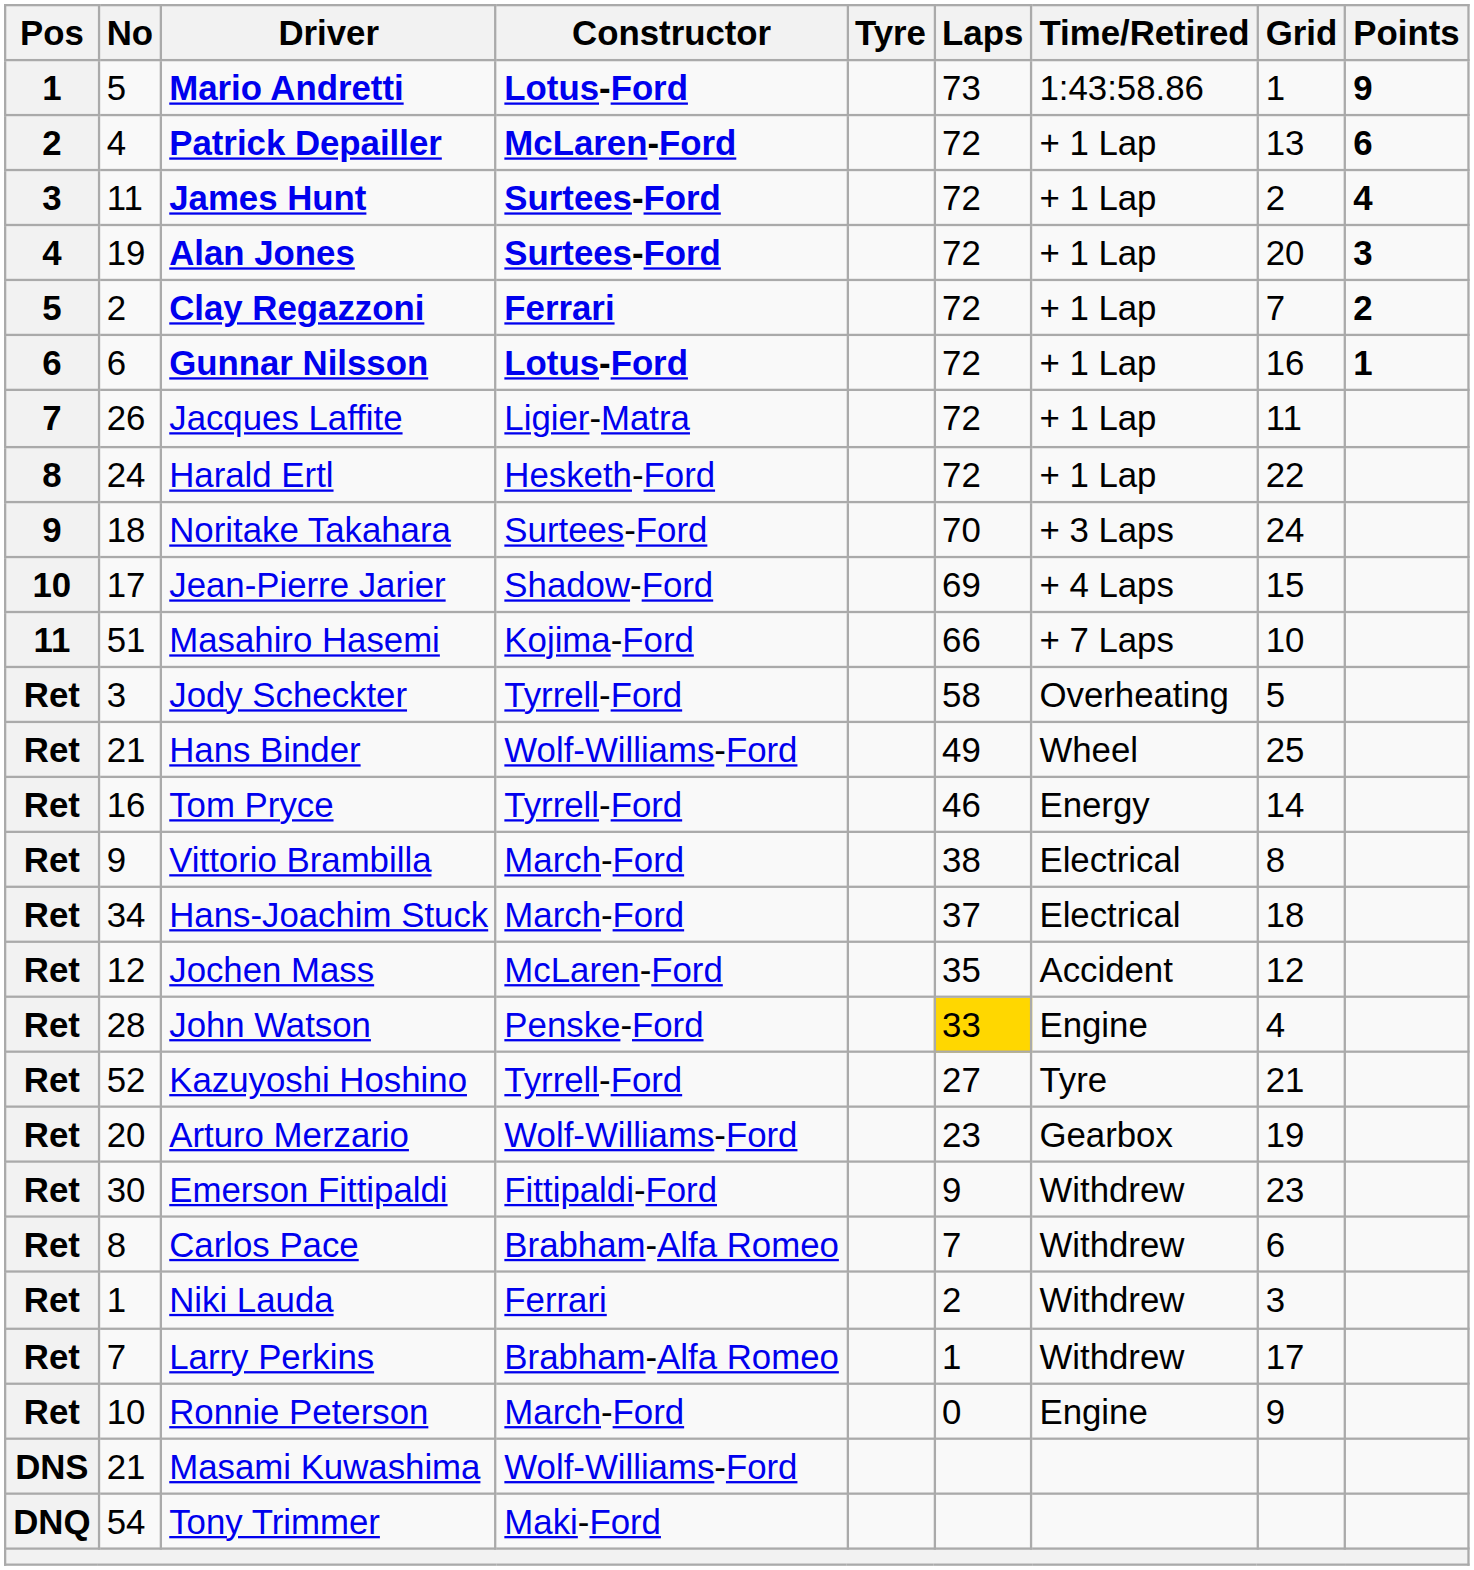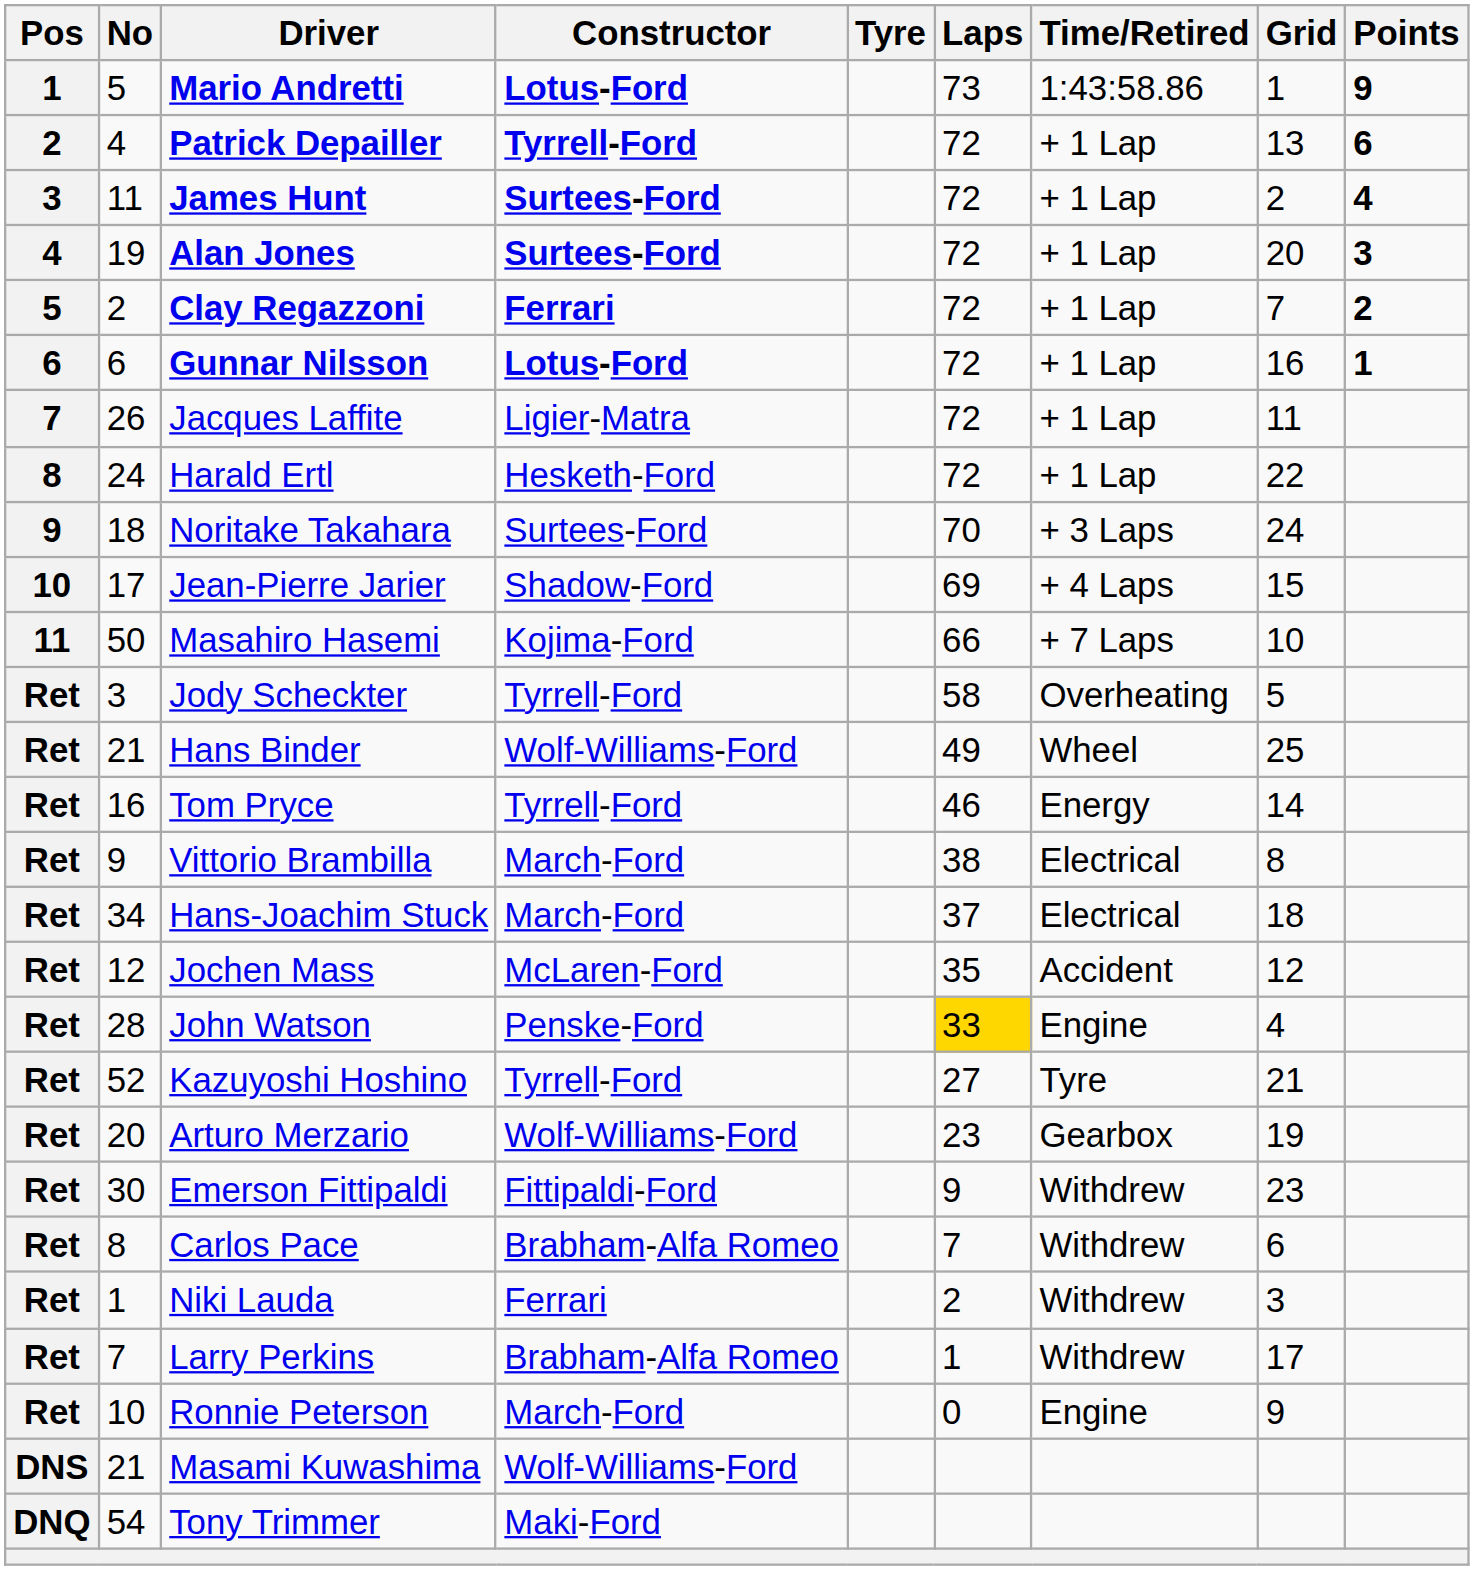Patrick Depailler | Constructor: McLaren-Ford -> Tyrrell-Ford
Masahiro Hasemi | No: 51 -> 50
